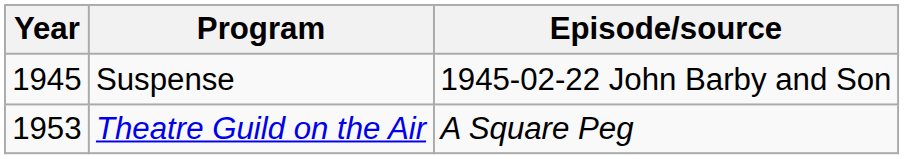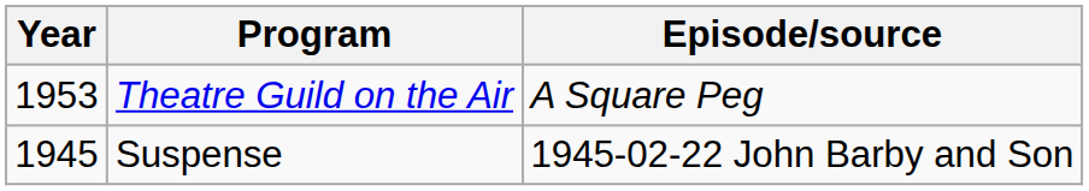rows swapped: Theatre Guild on the Air <-> Suspense
